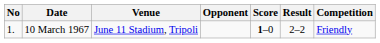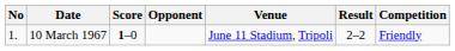columns swapped: Venue <-> Score
